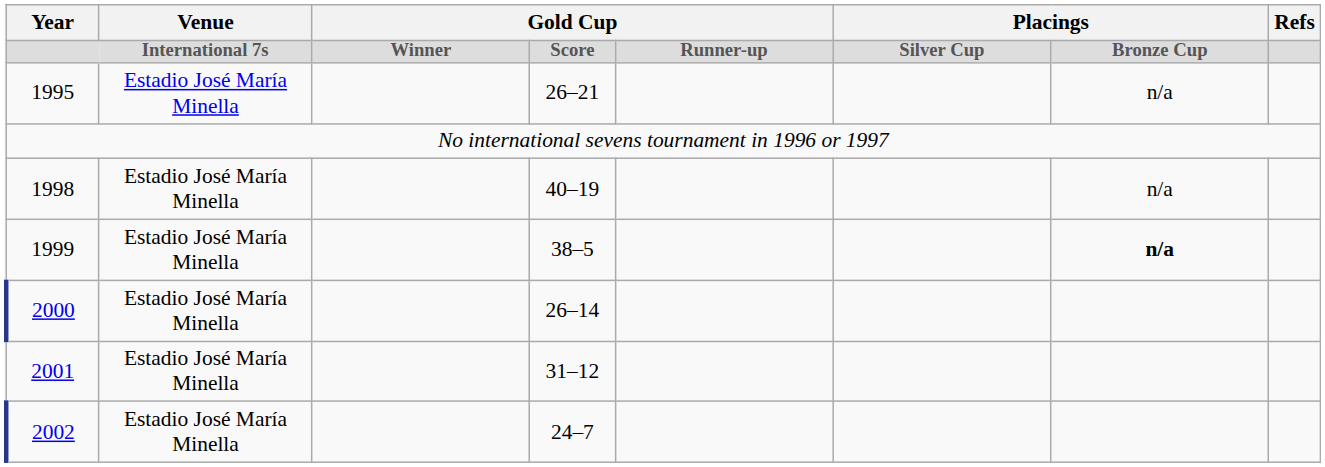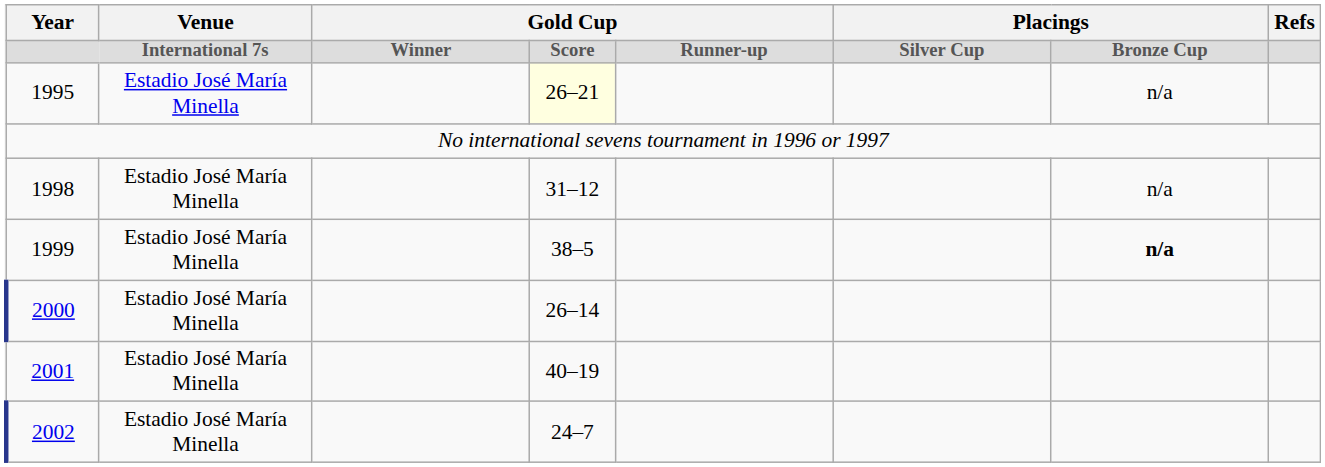1995 | column 4: no background -> lightyellow background
1998 | column 4: 40–19 -> 31–12
2001 | column 4: 31–12 -> 40–19
